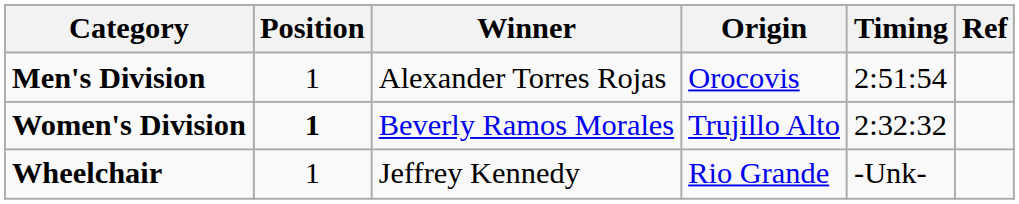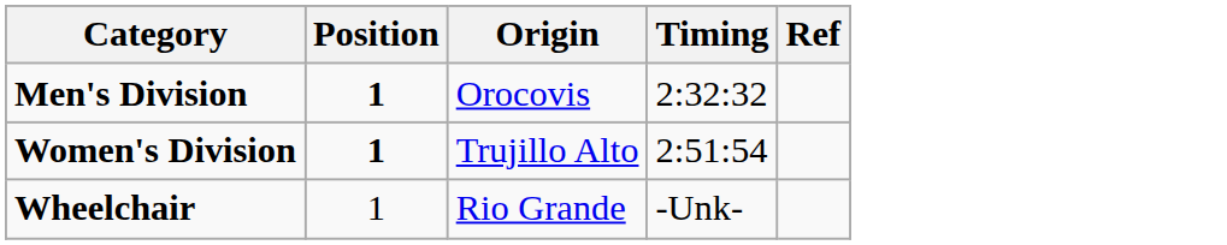- column: Winner | Alexander Torres Rojas | Beverly Ramos Morales | Jeffrey Kennedy
Men's Division | Position: normal -> bold
Men's Division | Timing: 2:51:54 -> 2:32:32
Women's Division | Timing: 2:32:32 -> 2:51:54
